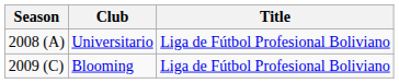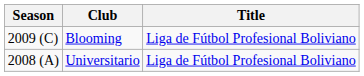rows swapped: Universitario <-> Blooming
